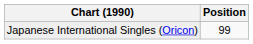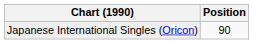Japanese International Singles (Oricon) | Position: 99 -> 90
